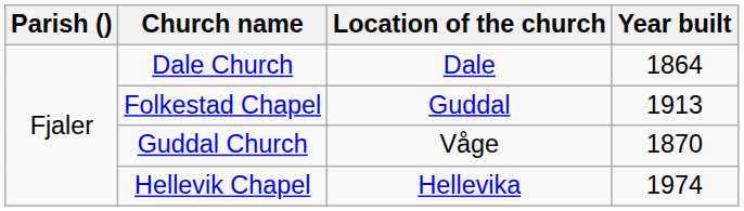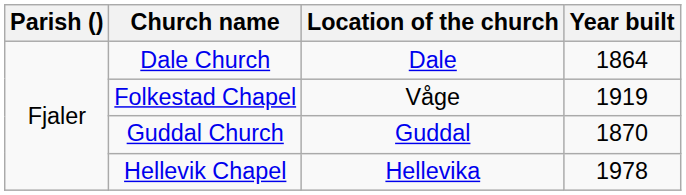Folkestad Chapel | Location of the church: Guddal -> Våge
Folkestad Chapel | Year built: 1913 -> 1919
Guddal Church | Location of the church: Våge -> Guddal
Hellevik Chapel | Year built: 1974 -> 1978
